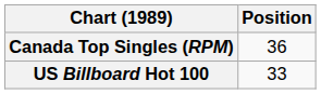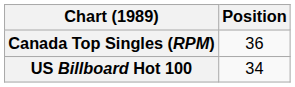US Billboard Hot 100 | Position: 33 -> 34
